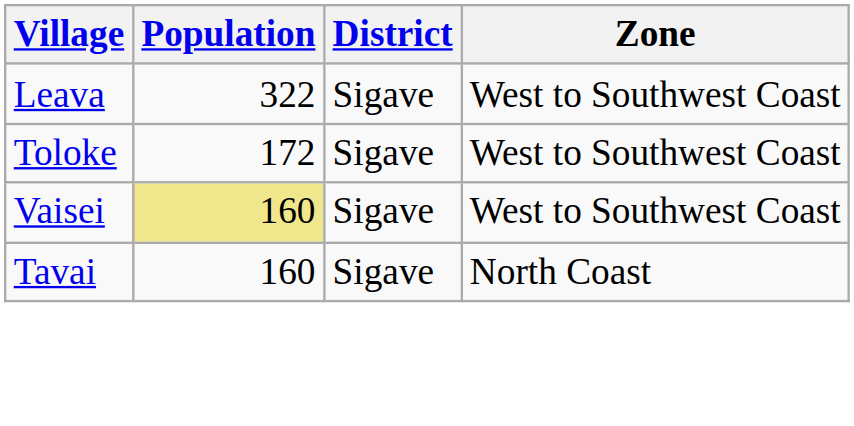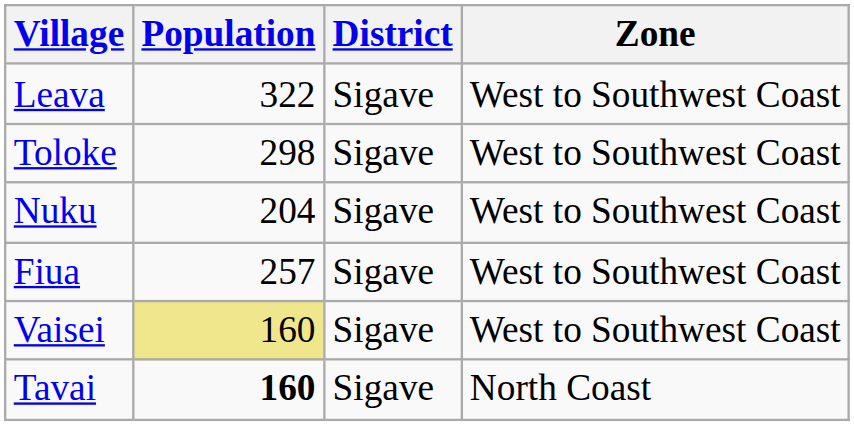Toloke | Population: 172 -> 298
+ row: Nuku | 204 | Sigave | West to Southwest Coast
+ row: Fiua | 257 | Sigave | West to Southwest Coast
Tavai | Population: normal -> bold
